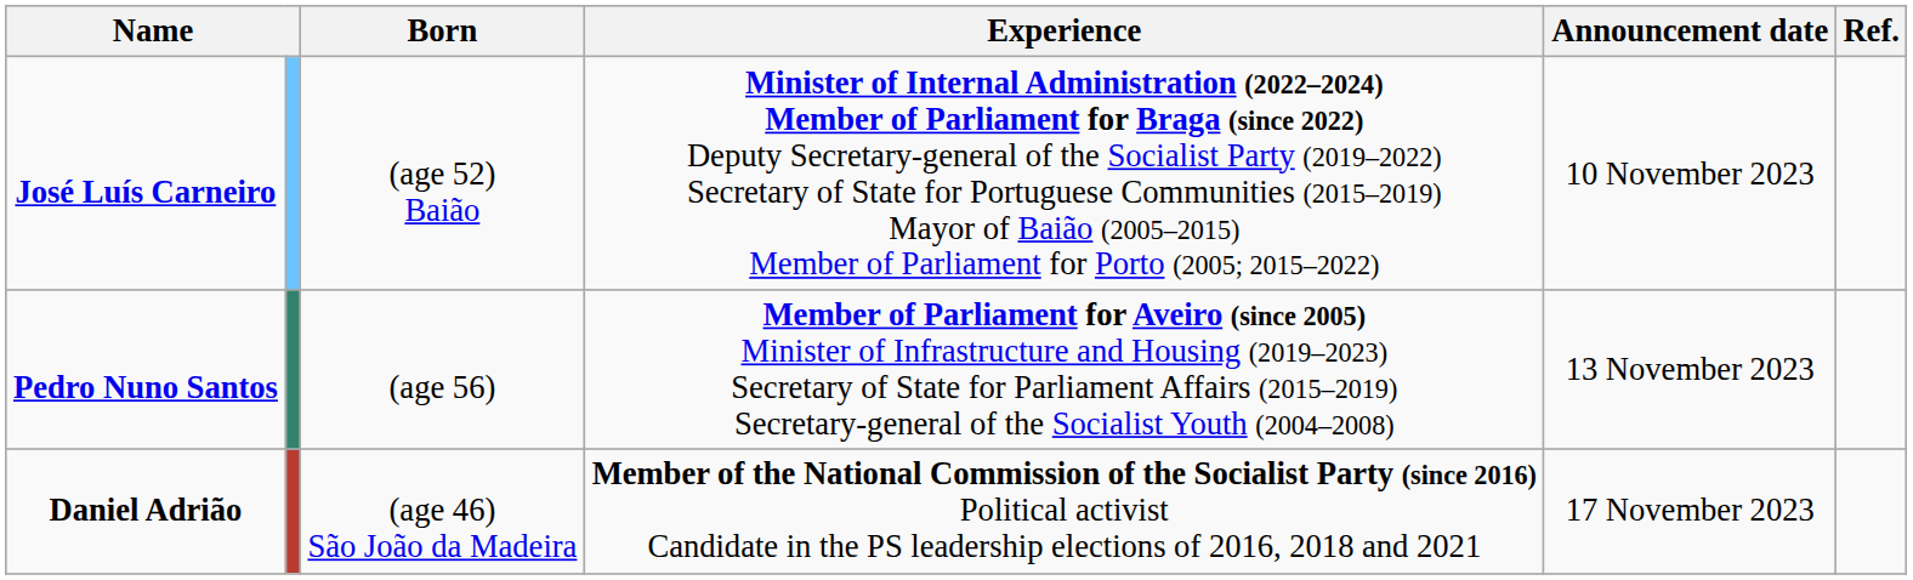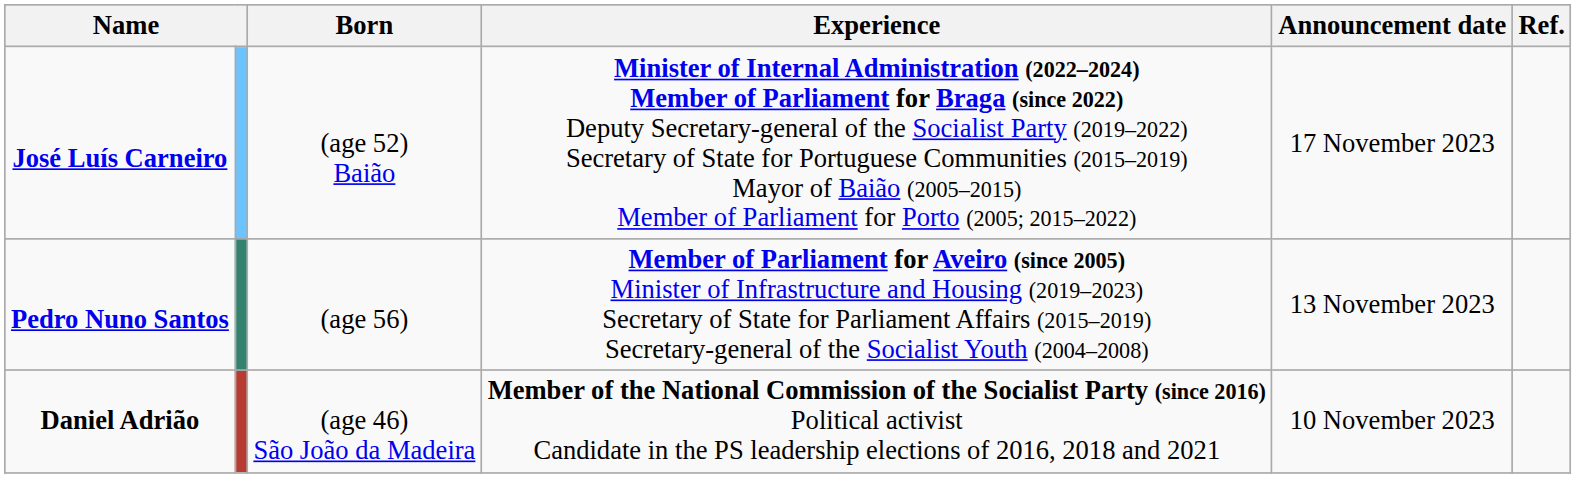José Luís Carneiro | Announcement date: 10 November 2023 -> 17 November 2023
Daniel Adrião | Announcement date: 17 November 2023 -> 10 November 2023
